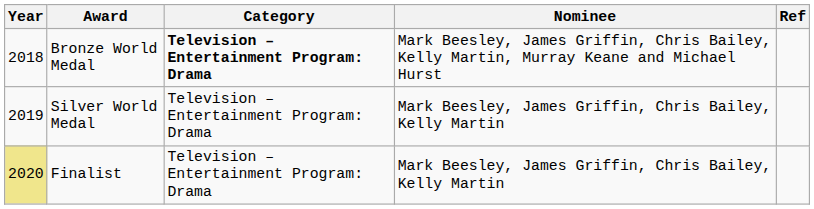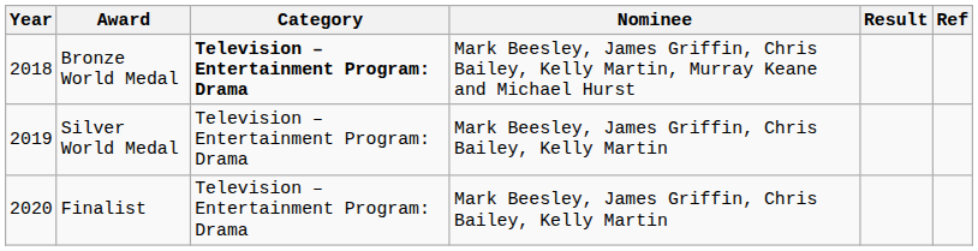+ column: Result
Finalist | Year: khaki background -> no background
